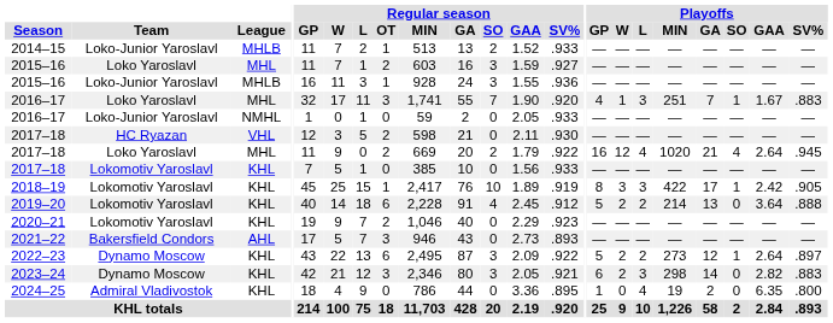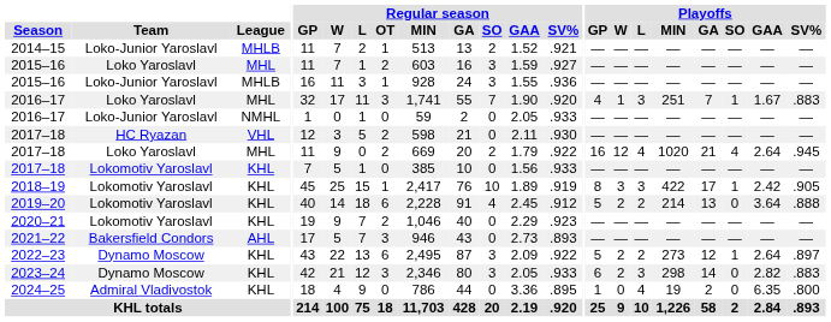2014–15 | Regular season / SV%: .933 -> .921
2023–24 | Regular season / SV%: .921 -> .933
